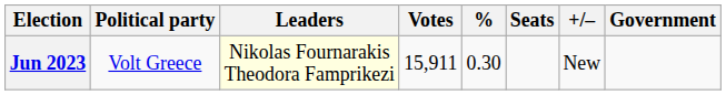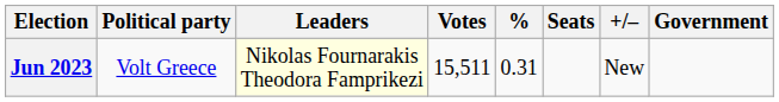Jun 2023 | Votes: 15,911 -> 15,511
Jun 2023 | %: 0.30 -> 0.31
